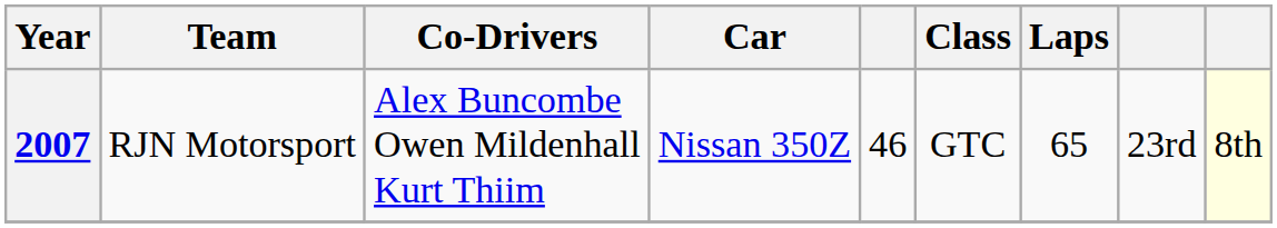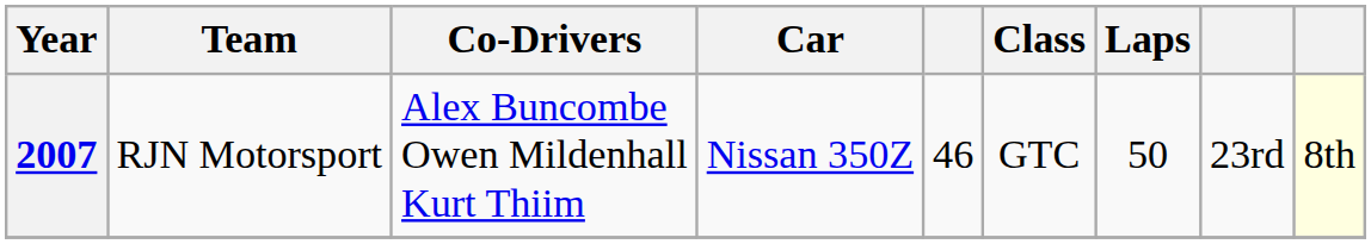2007 | Laps: 65 -> 50
